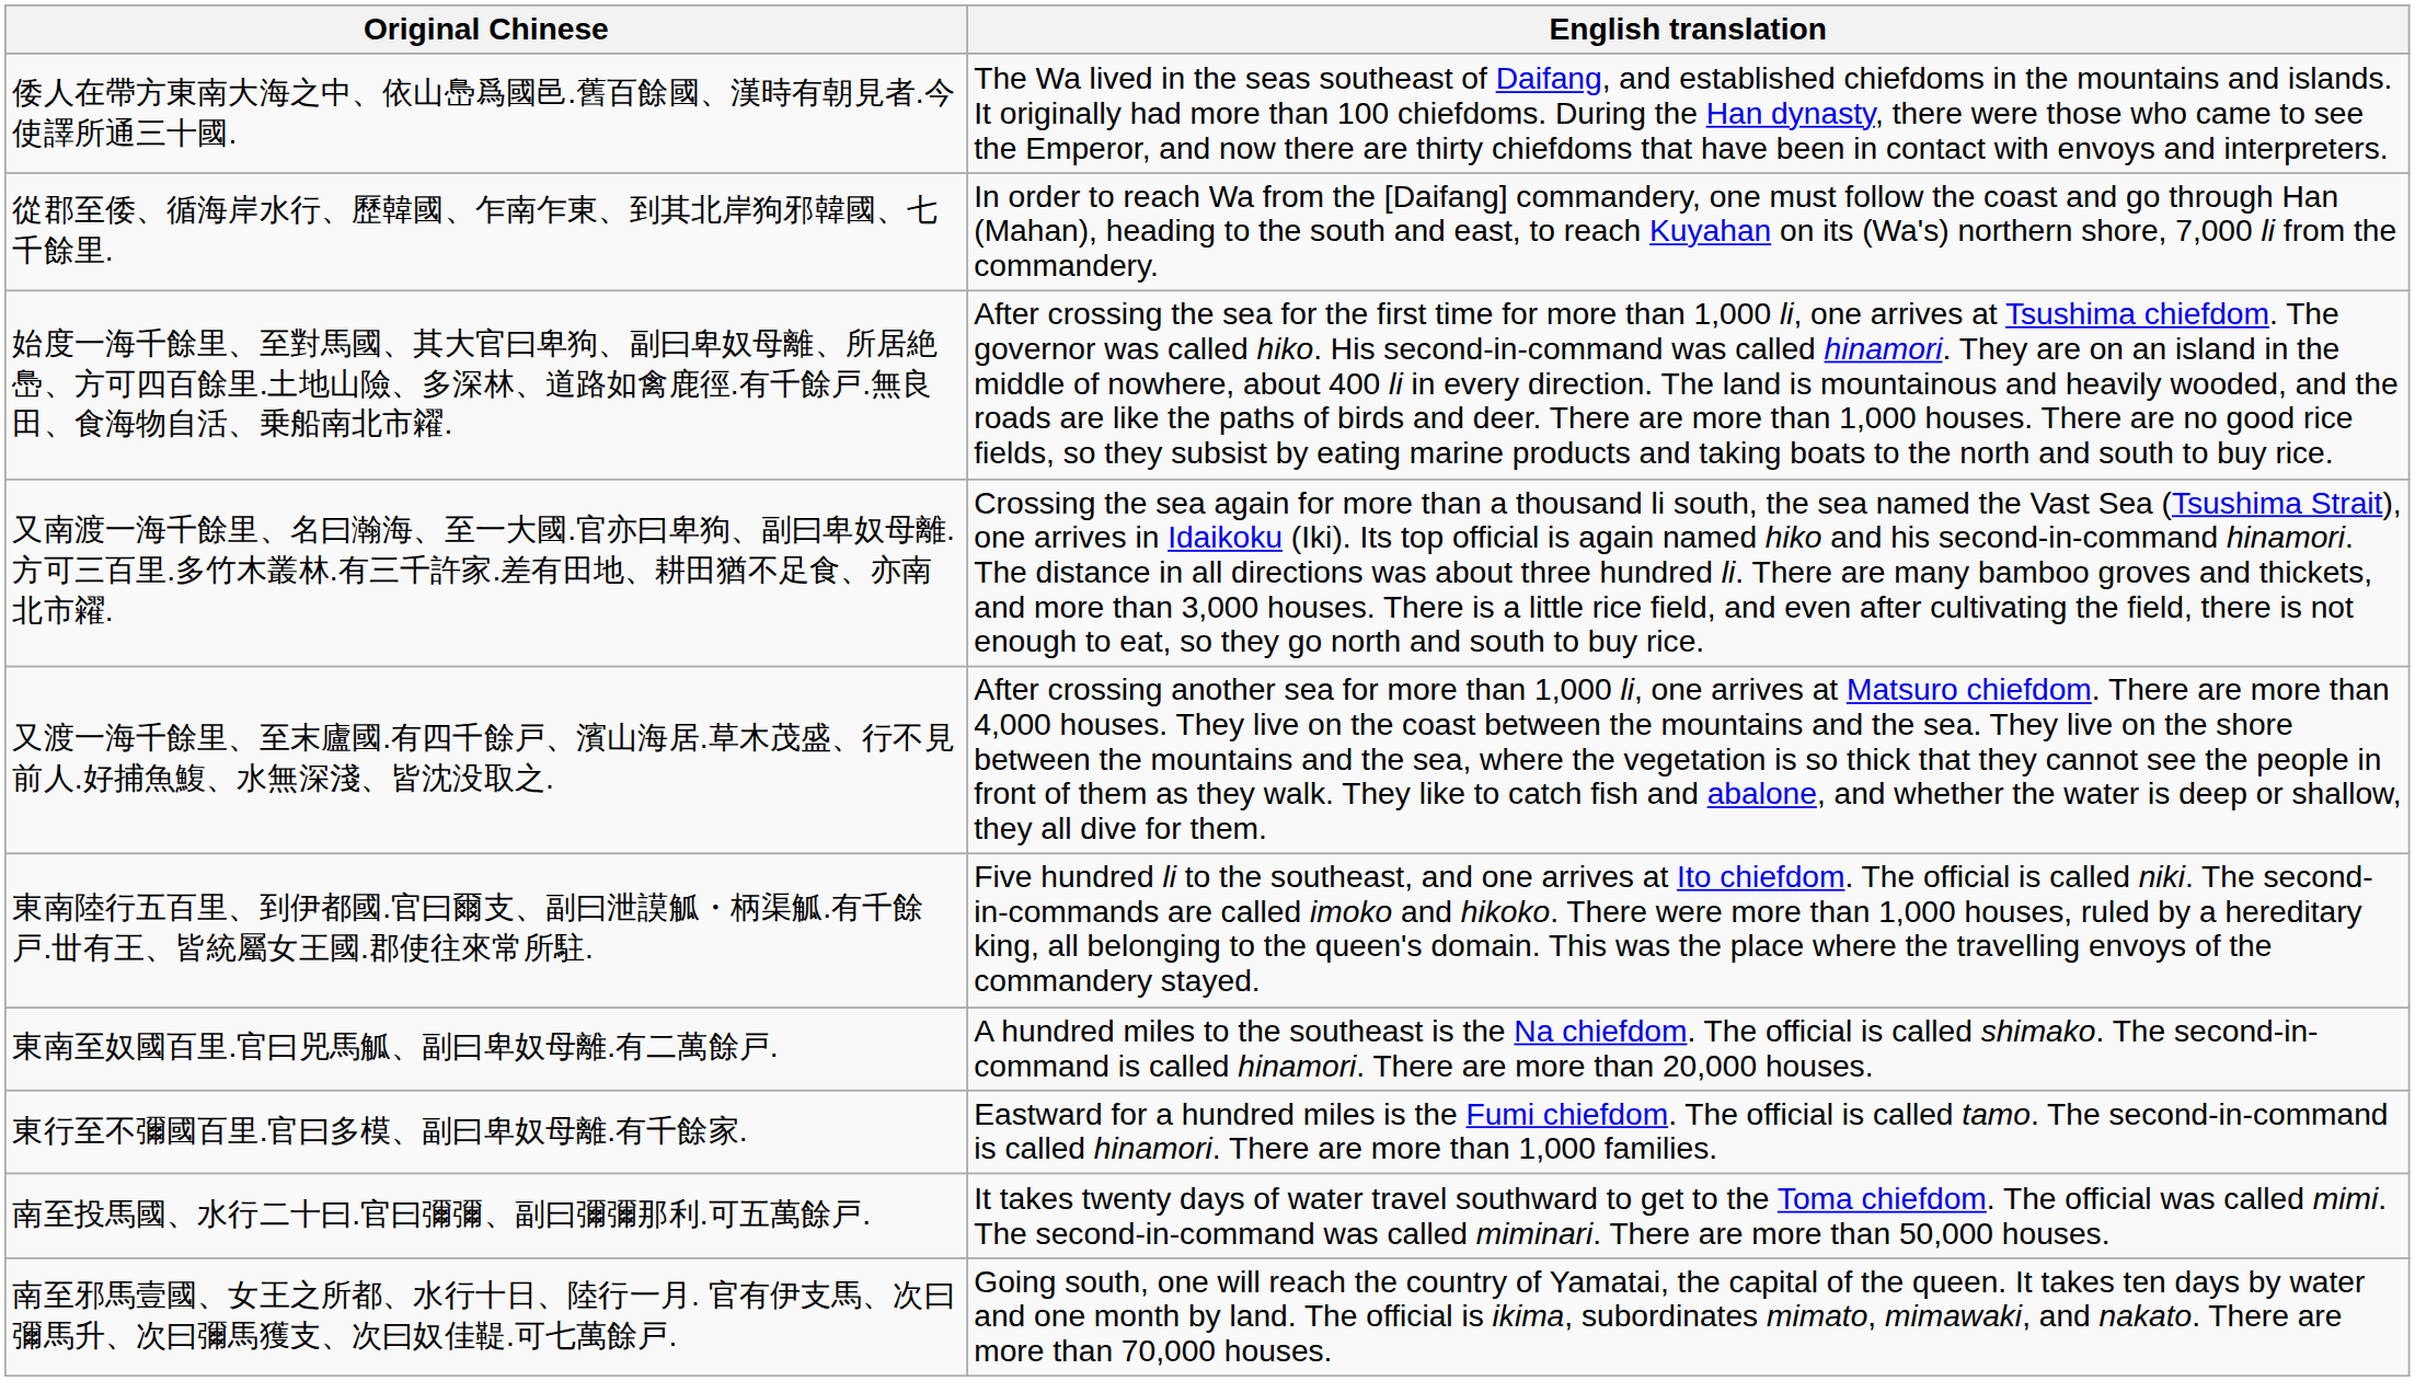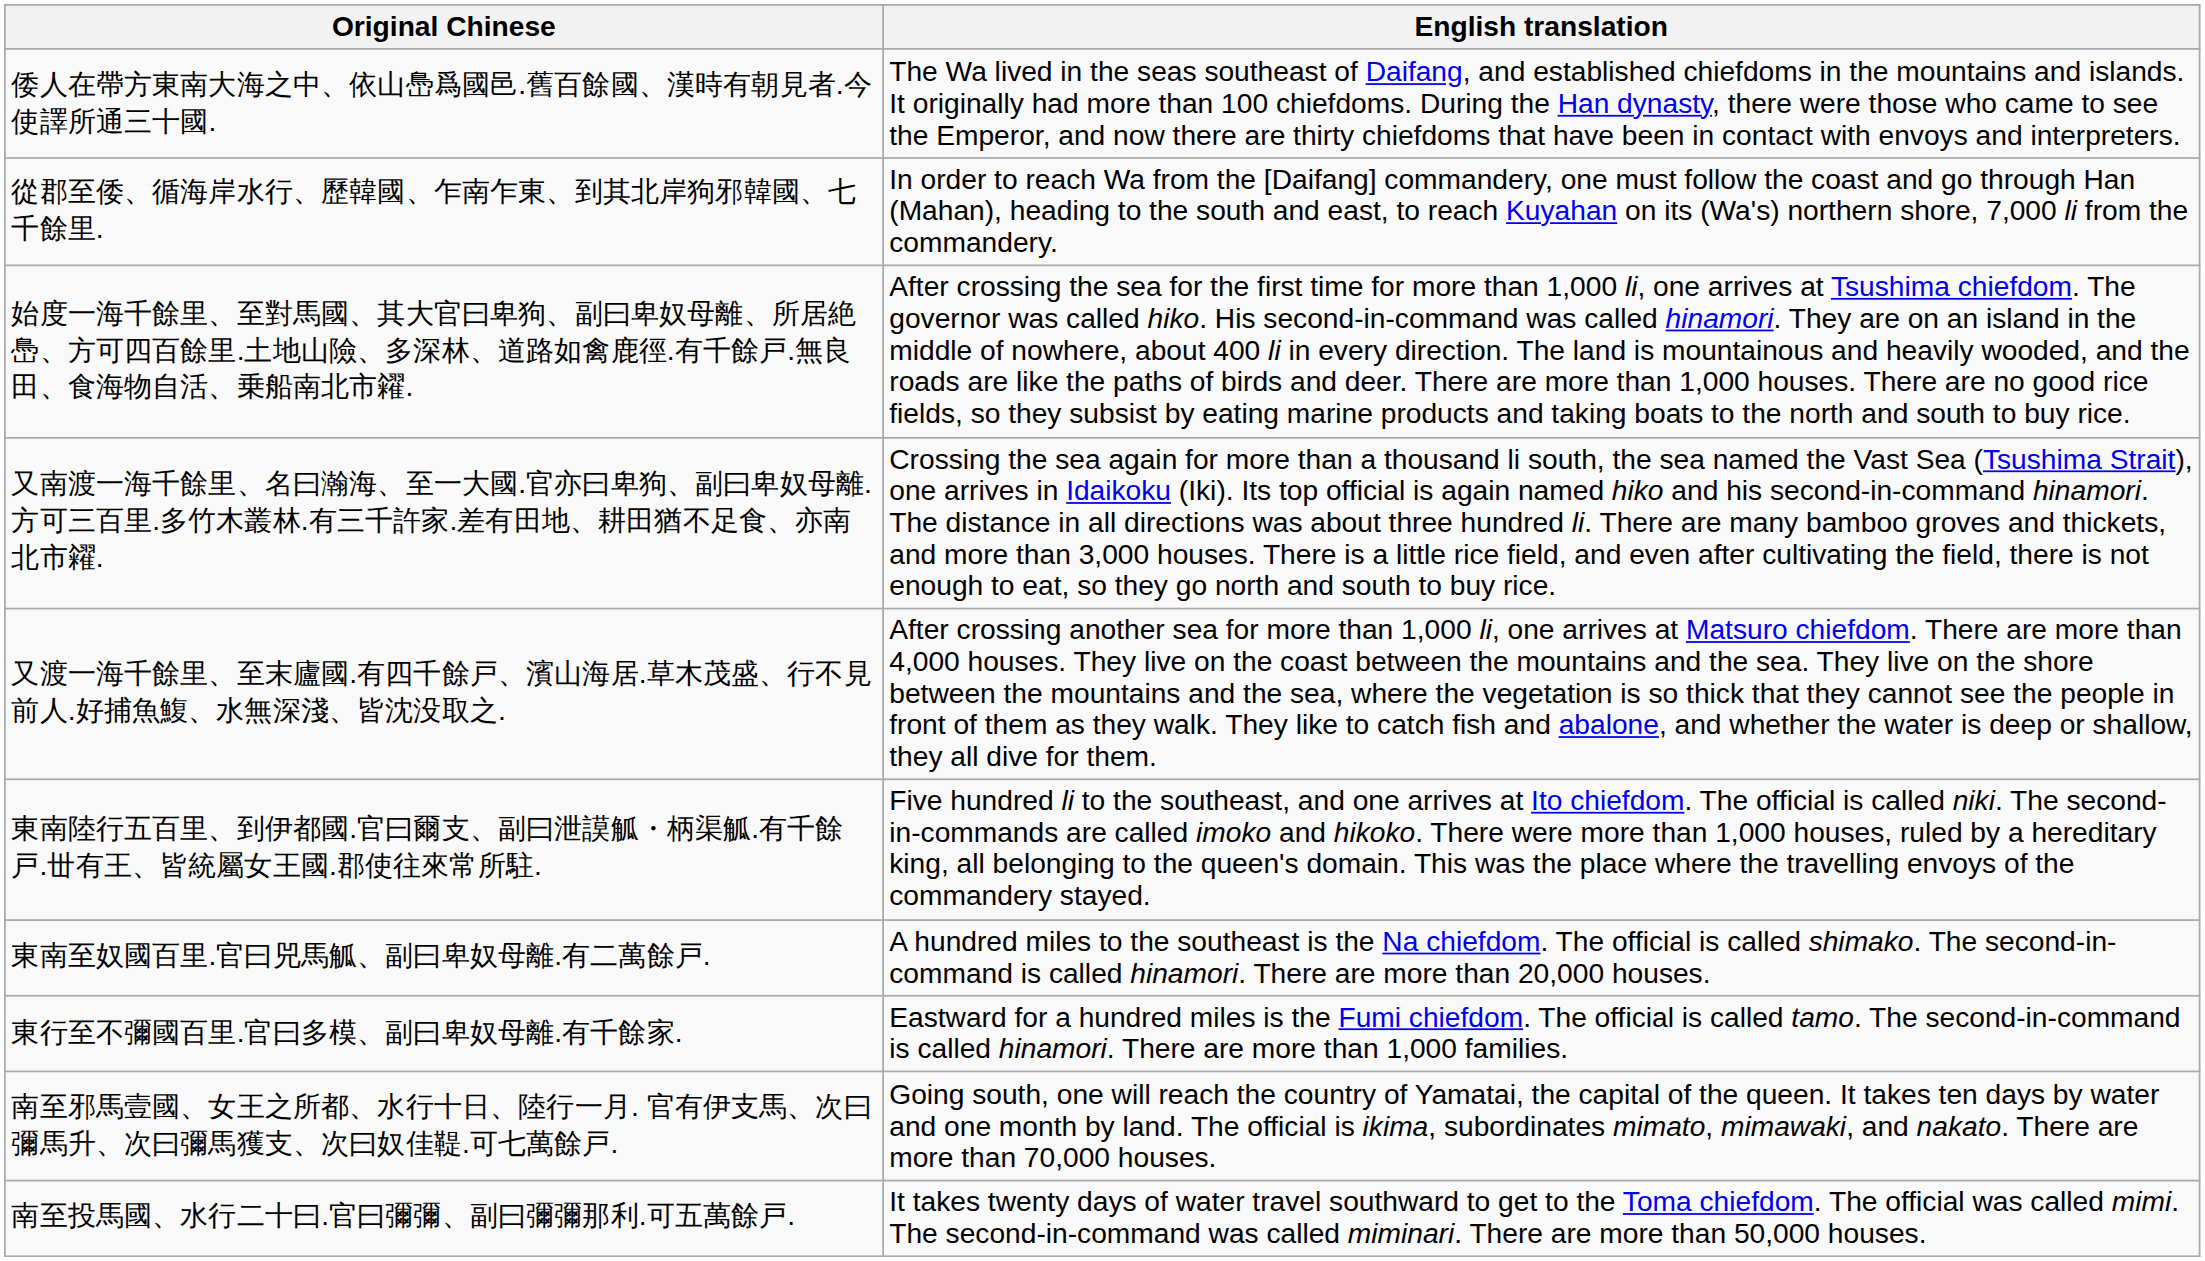rows swapped: 南至投馬國、水行二十曰.官曰彌彌、副曰彌彌那利.可五萬餘戸. <-> 南至邪馬壹國、女王之所都、水行十日、陸行一月. 官有伊支馬、次曰彌馬升、次曰彌馬獲支、次曰奴佳鞮.可七萬餘戸.
